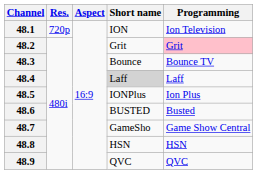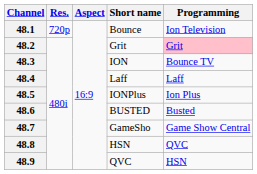48.1 | Short name: ION -> Bounce
48.3 | Short name: Bounce -> ION
48.4 | Short name: lightgrey background -> no background
48.8 | Programming: HSN -> QVC
48.9 | Programming: QVC -> HSN
